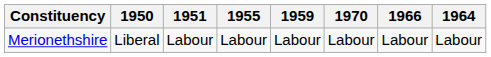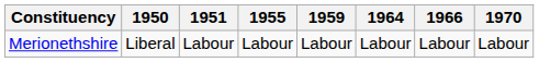columns swapped: 1964 <-> 1970
